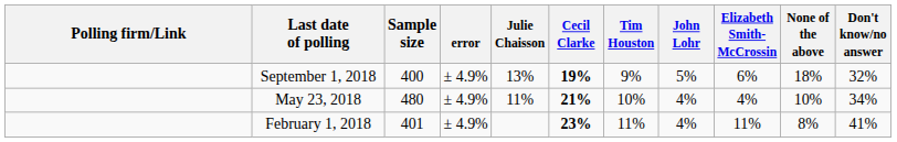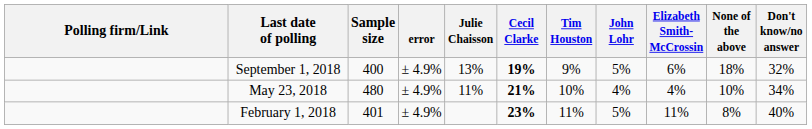February 1, 2018 | John Lohr: 4% -> 5%
February 1, 2018 | Don't know/no answer: 41% -> 40%
